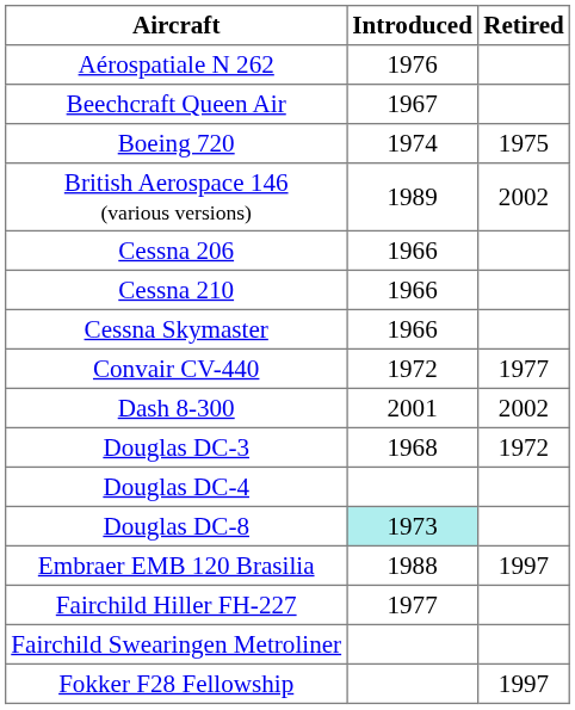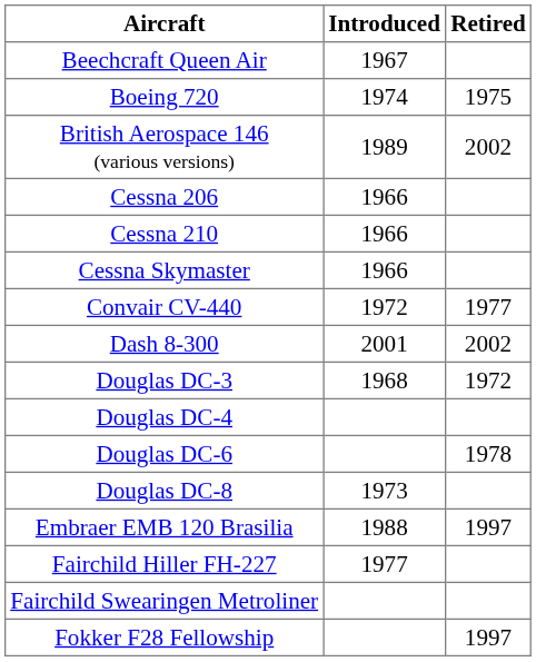- row: Aérospatiale N 262 | 1976
+ row: Douglas DC-6 | 1978
Douglas DC-8 | Introduced: paleturquoise background -> no background
